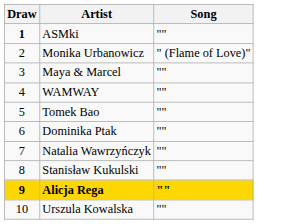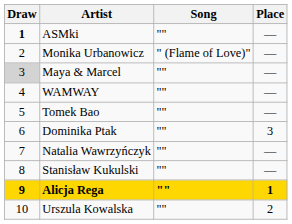+ column: Place | — | — | — | — | — | 3 | — | — | 1 | 2
Maya & Marcel | Draw: no background -> lightgrey background
